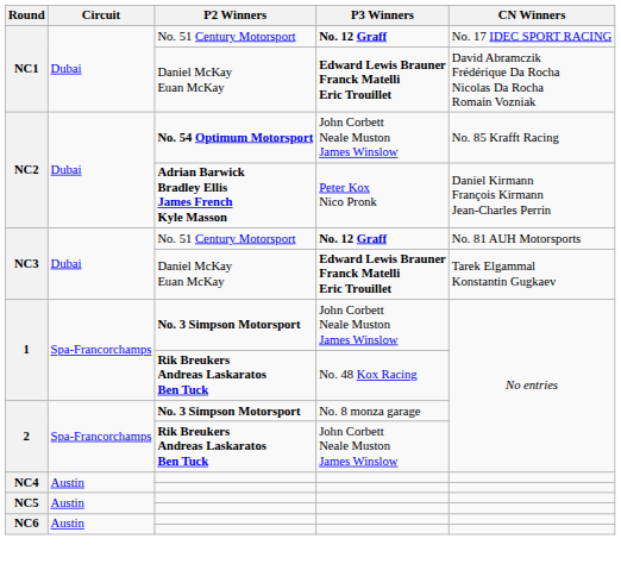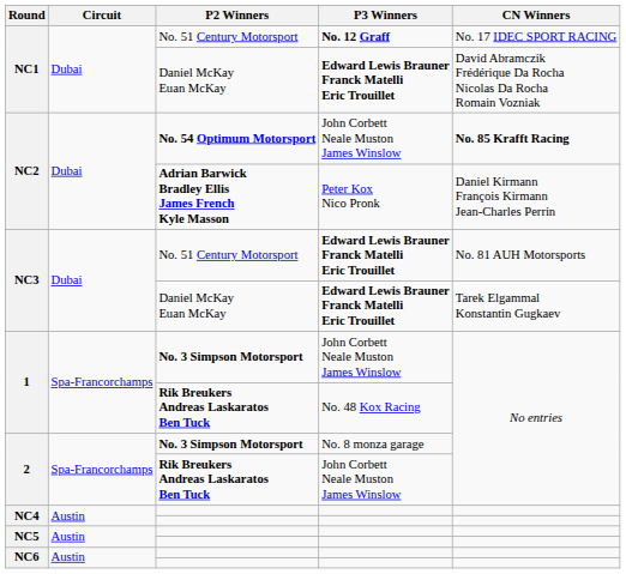NC2 / No. 54 Optimum Motorsport | CN Winners: normal -> bold
NC3 / No. 51 Century Motorsport | P3 Winners: No. 12 Graff -> Edward Lewis Brauner Franck Matelli Eric Trouillet
